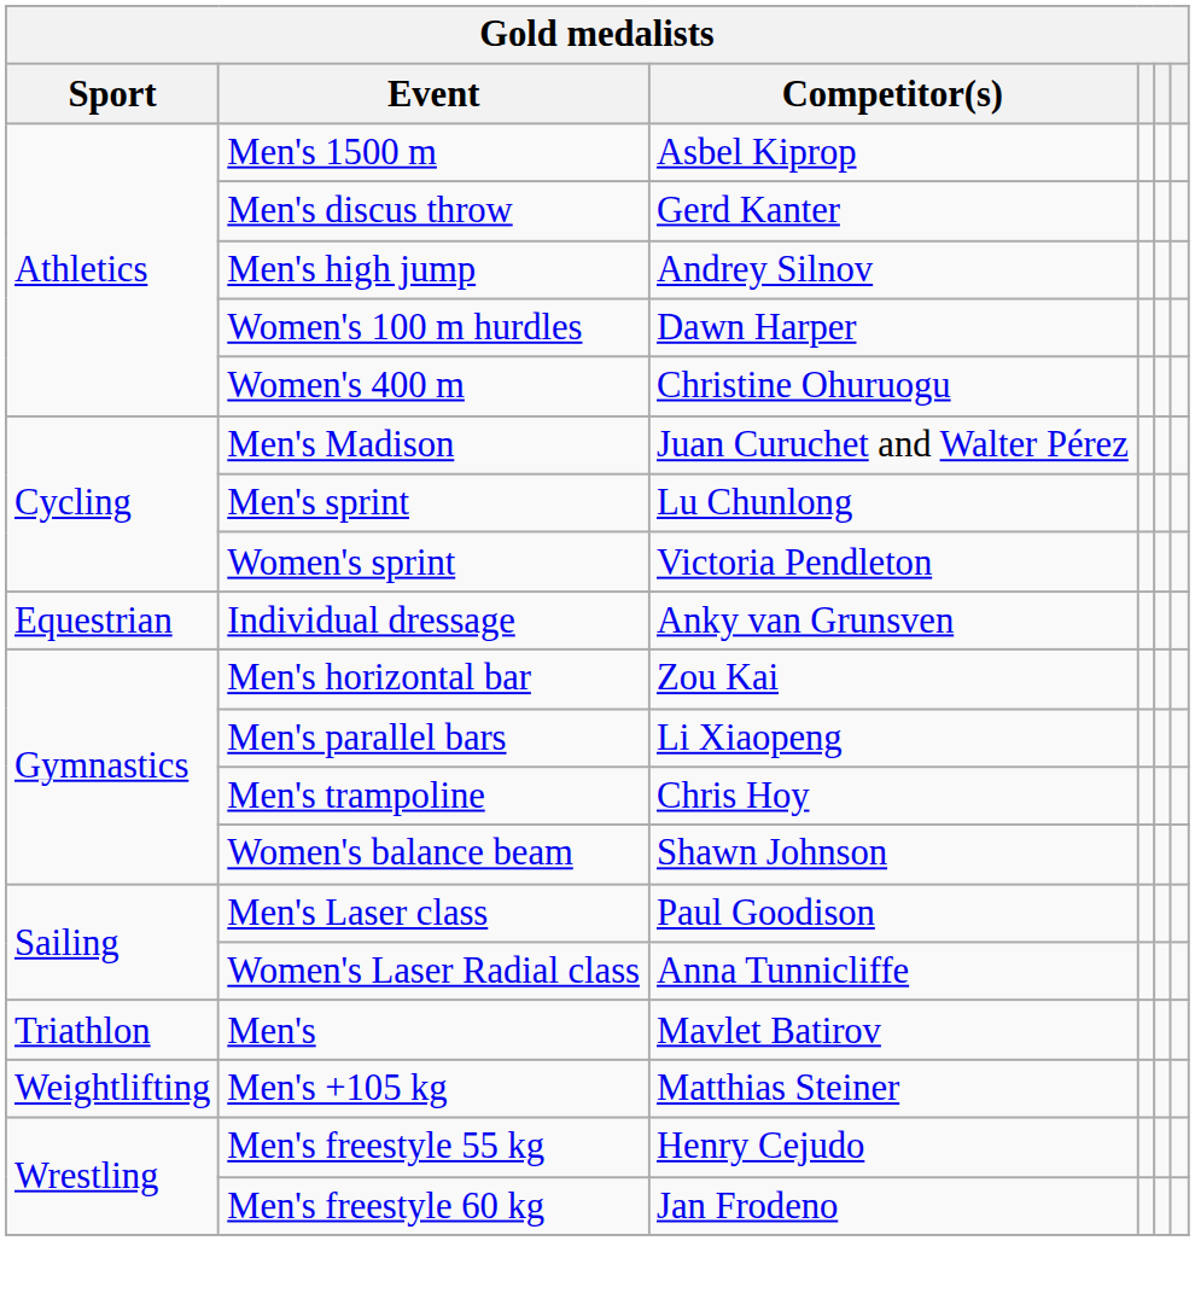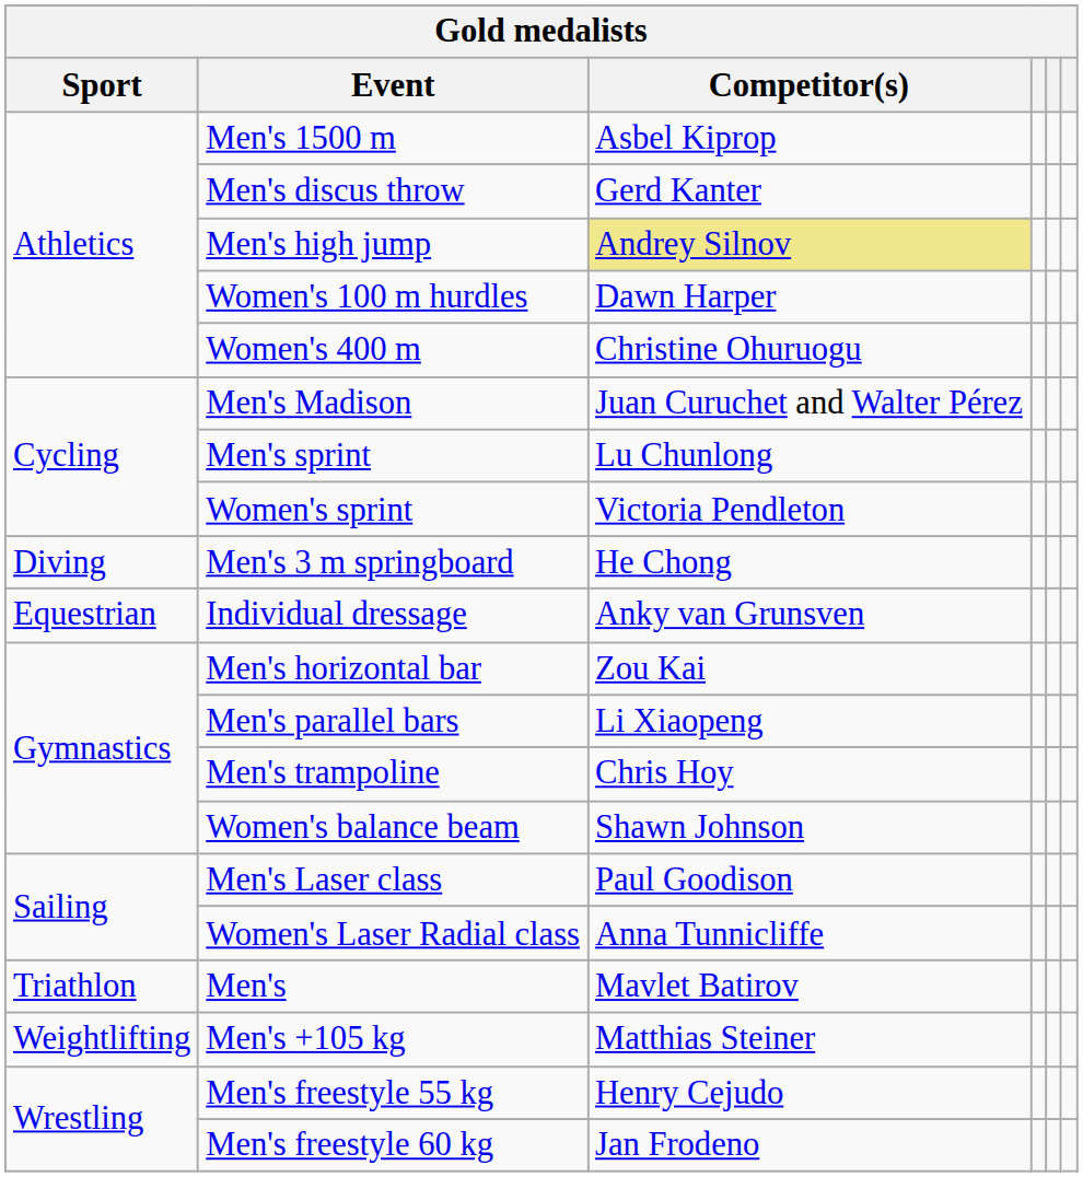Men's high jump | Competitor(s): no background -> khaki background
+ row: Diving | Men's 3 m springboard | He Chong
